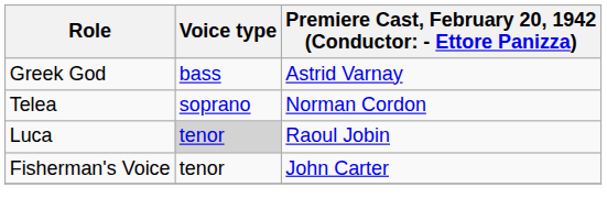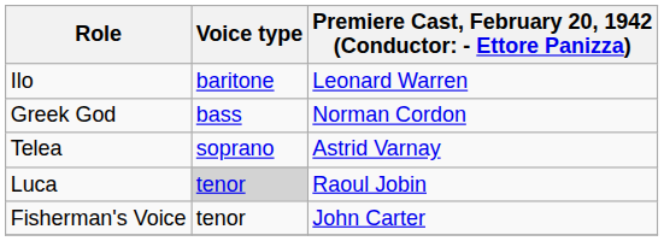+ row: Ilo | baritone | Leonard Warren
Greek God | column 3: Astrid Varnay -> Norman Cordon
Telea | column 3: Norman Cordon -> Astrid Varnay
